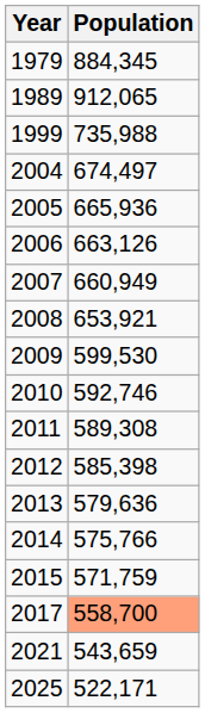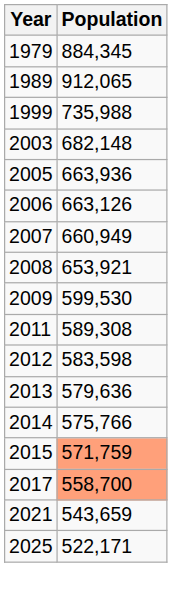+ row: 2003 | 682,148
- row: 2004 | 674,497
2005 | Population: 665,936 -> 663,936
- row: 2010 | 592,746
2012 | Population: 585,398 -> 583,598
2015 | Population: no background -> lightsalmon background
